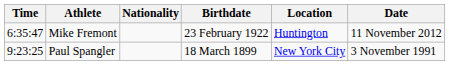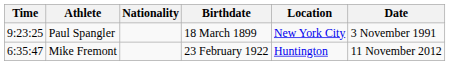rows swapped: Mike Fremont <-> Paul Spangler
